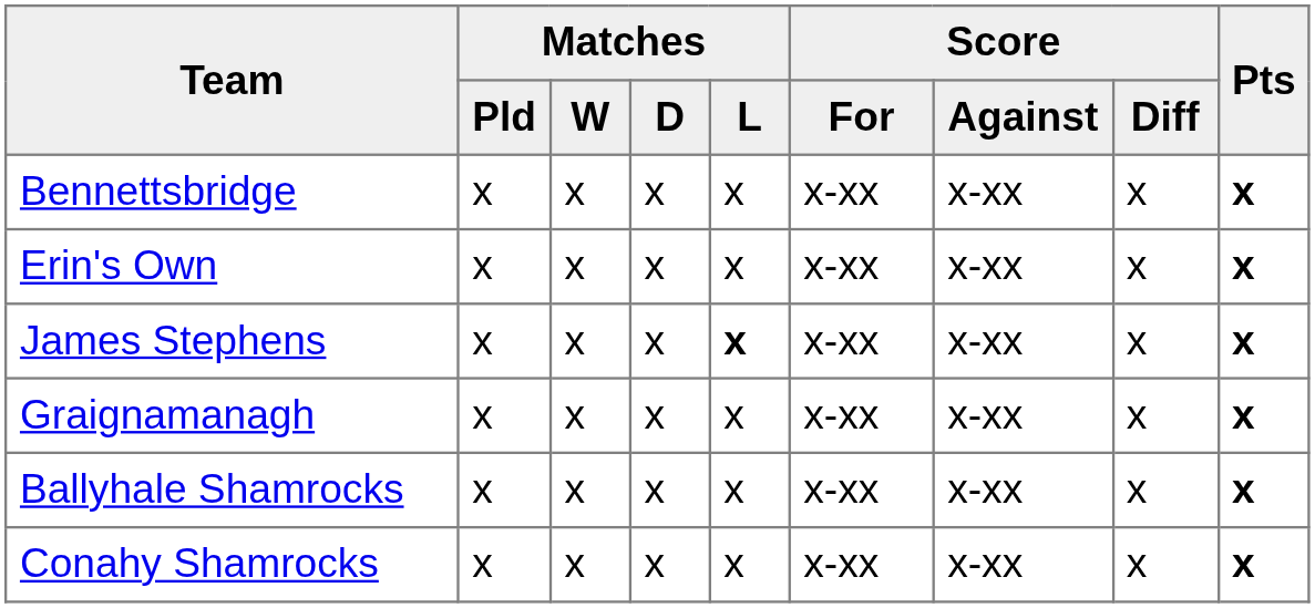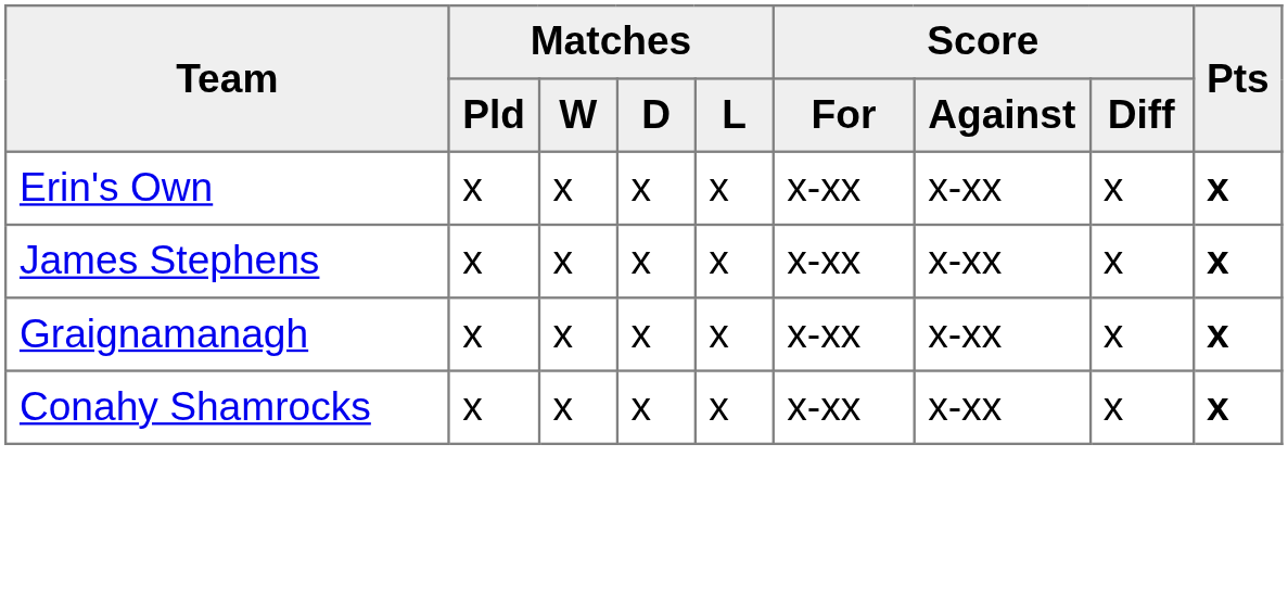- row: Bennettsbridge | x | x | x | x | x-xx | x-xx | x | x
James Stephens | Matches / L: bold -> normal
- row: Ballyhale Shamrocks | x | x | x | x | x-xx | x-xx | x | x
